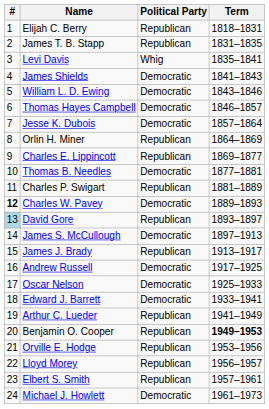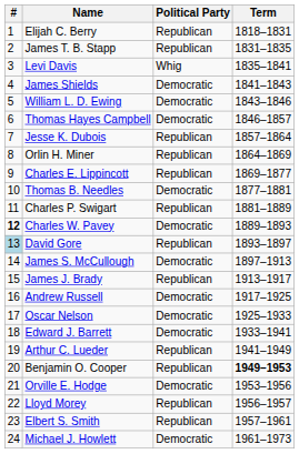Jesse K. Dubois | Political Party: Democratic -> Republican
Orville E. Hodge | Political Party: Republican -> Democratic
